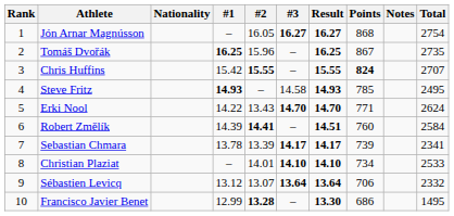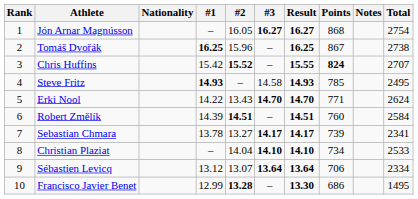Tomáš Dvořák | Total: 2735 -> 2738
Chris Huffins | #2: 15.55 -> 15.52
Robert Změlík | #2: 14.41 -> 14.51
Sebastian Chmara | #2: 13.39 -> 13.27
Christian Plaziat | #2: 14.01 -> 14.04
Sébastien Levicq | Total: 2332 -> 2334
